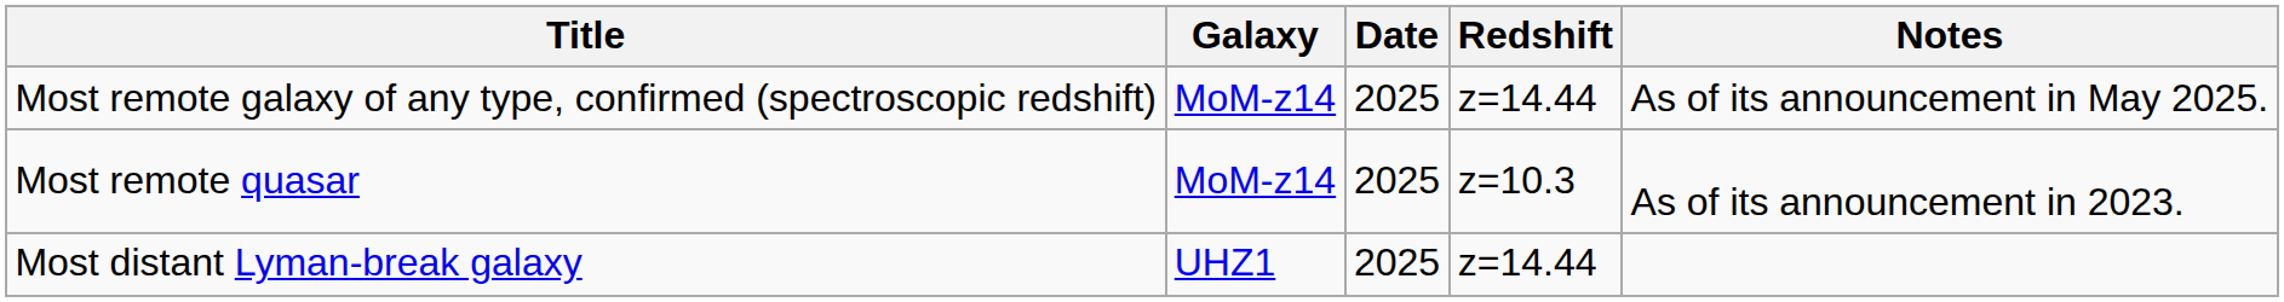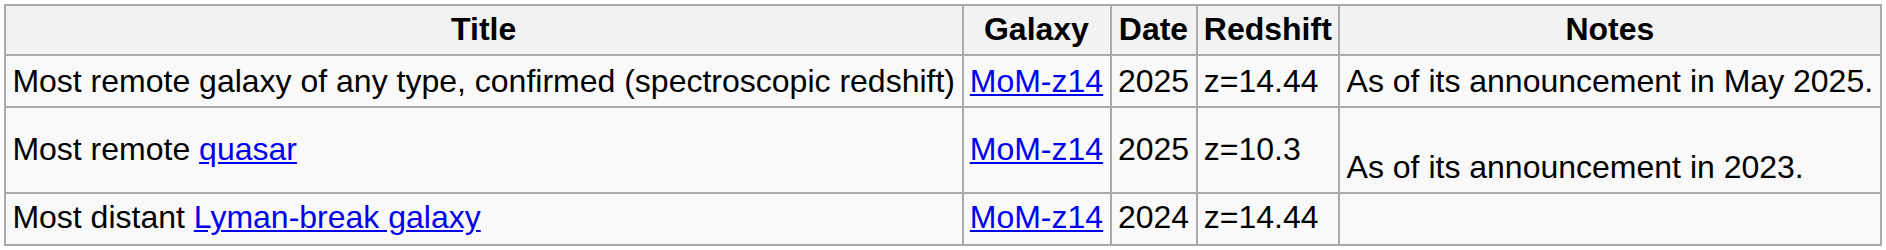Most distant Lyman-break galaxy | Galaxy: UHZ1 -> MoM-z14
Most distant Lyman-break galaxy | Date: 2025 -> 2024
